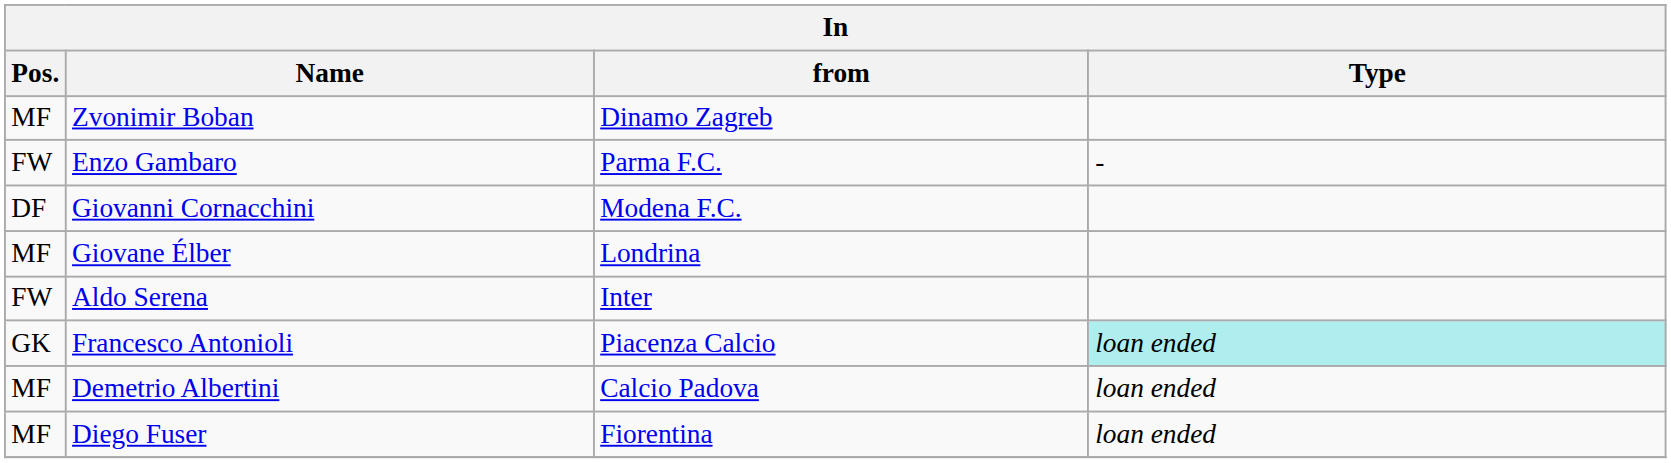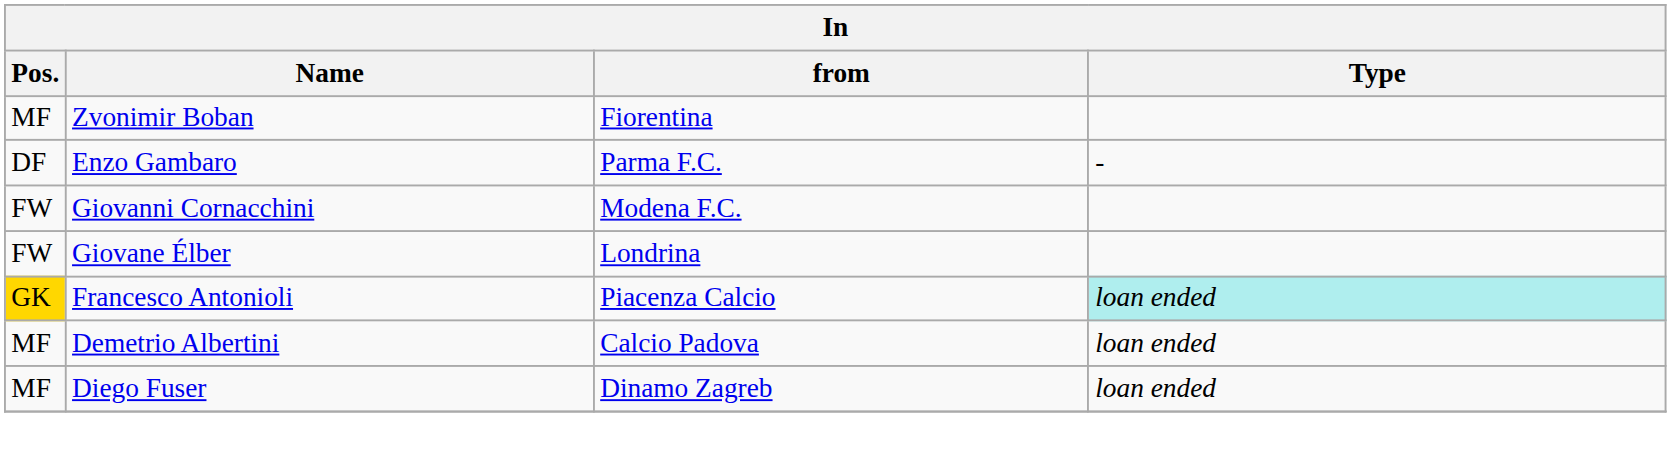Zvonimir Boban | from: Dinamo Zagreb -> Fiorentina
Enzo Gambaro | Pos.: FW -> DF
Giovanni Cornacchini | Pos.: DF -> FW
Giovane Élber | Pos.: MF -> FW
- row: FW | Aldo Serena | Inter
Francesco Antonioli | Pos.: no background -> gold background
Diego Fuser | from: Fiorentina -> Dinamo Zagreb
